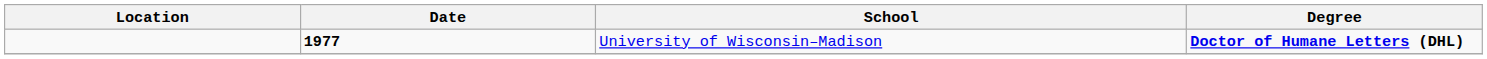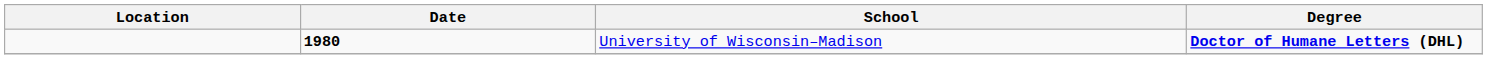University of Wisconsin–Madison | Date: 1977 -> 1980
